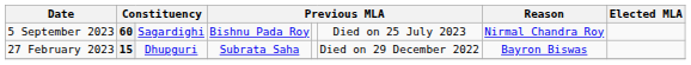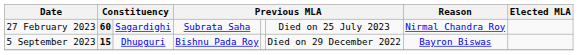60 | Date: 5 September 2023 -> 27 February 2023
60 | column 4: Bishnu Pada Roy -> Subrata Saha
15 | Date: 27 February 2023 -> 5 September 2023
15 | column 4: Subrata Saha -> Bishnu Pada Roy
